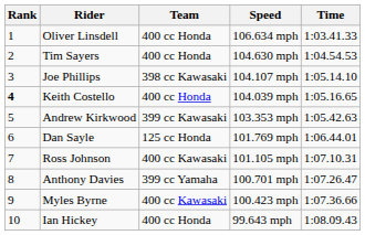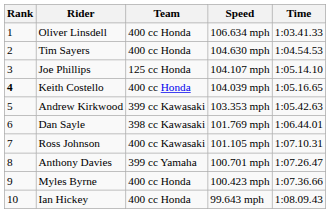Joe Phillips | Team: 398 cc Kawasaki -> 125 cc Honda
Dan Sayle | Team: 125 cc Honda -> 398 cc Kawasaki
Myles Byrne | Team: 400 cc Kawasaki -> 400 cc Honda
